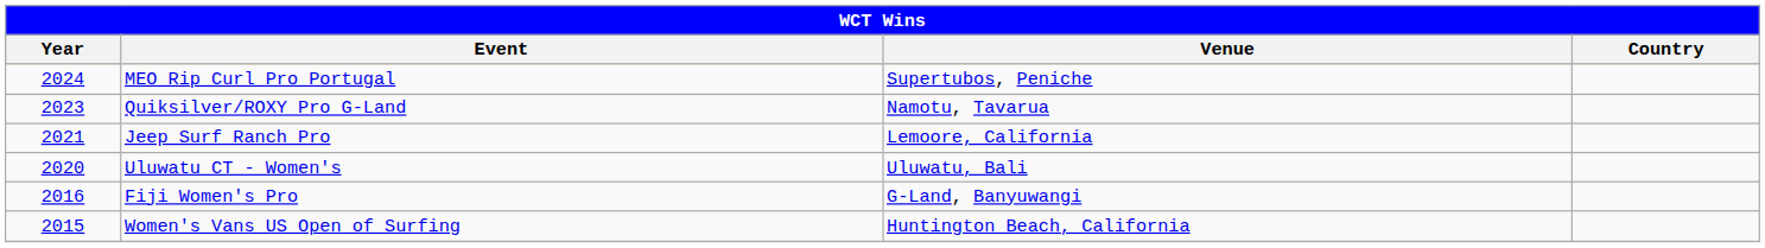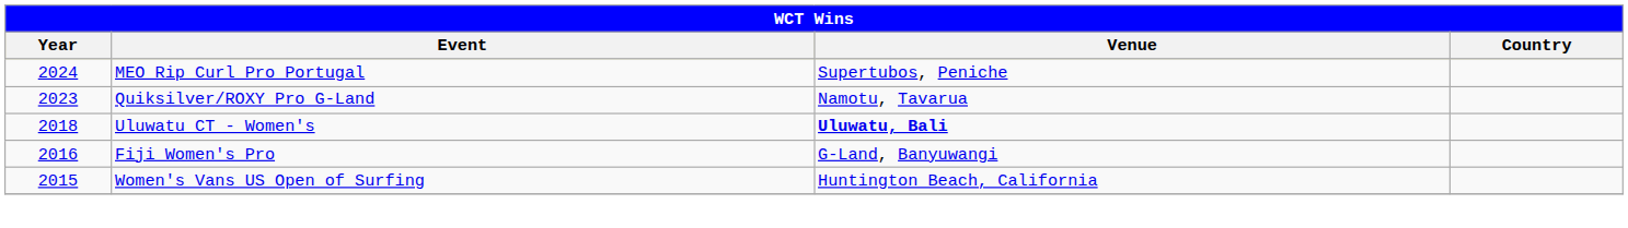- row: 2021 | Jeep Surf Ranch Pro | Lemoore, California
Uluwatu CT - Women's | Year: 2020 -> 2018
Uluwatu CT - Women's | Venue: normal -> bold
